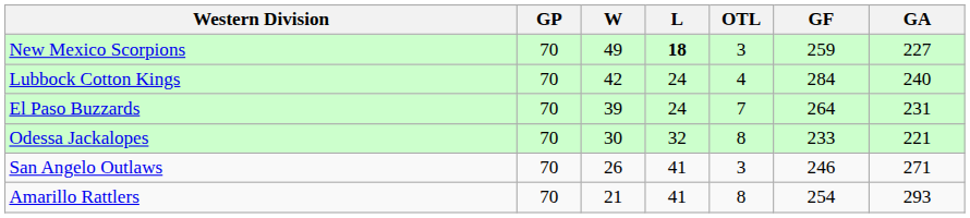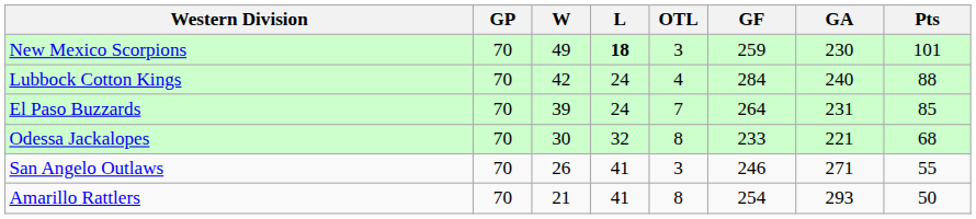+ column: Pts | 101 | 88 | 85 | 68 | 55 | 50
New Mexico Scorpions | GA: 227 -> 230
